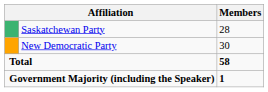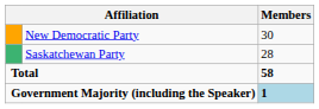rows swapped: New Democratic Party <-> Saskatchewan Party
Government Majority (including the Speaker) | Members: no background -> lightblue background
